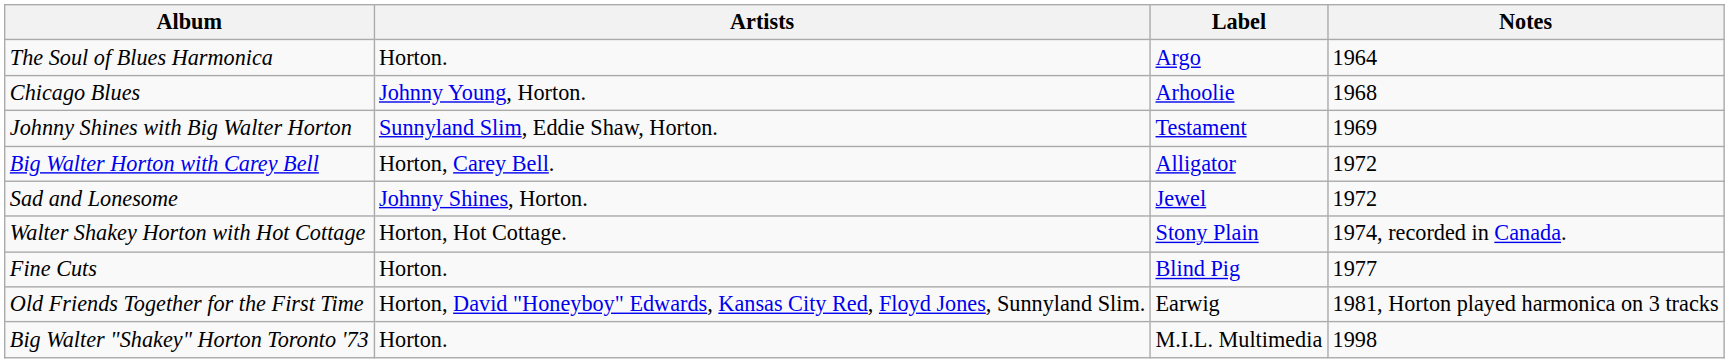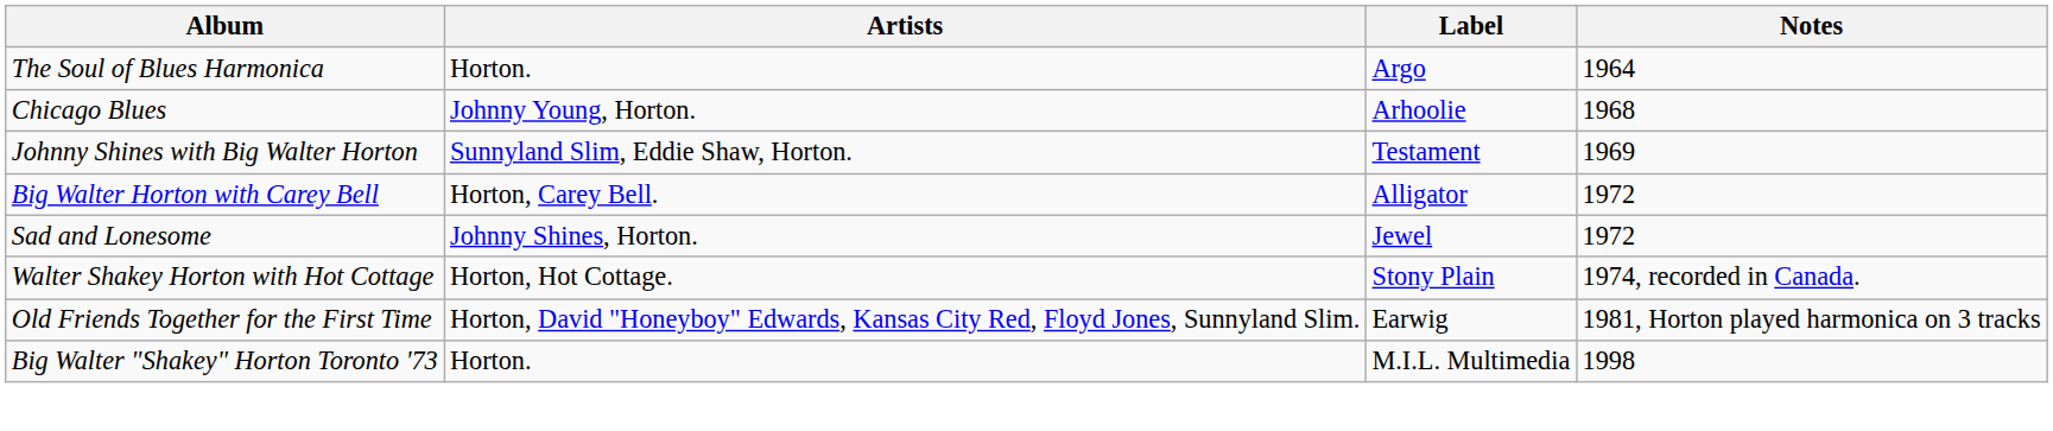- row: Fine Cuts | Horton. | Blind Pig | 1977
